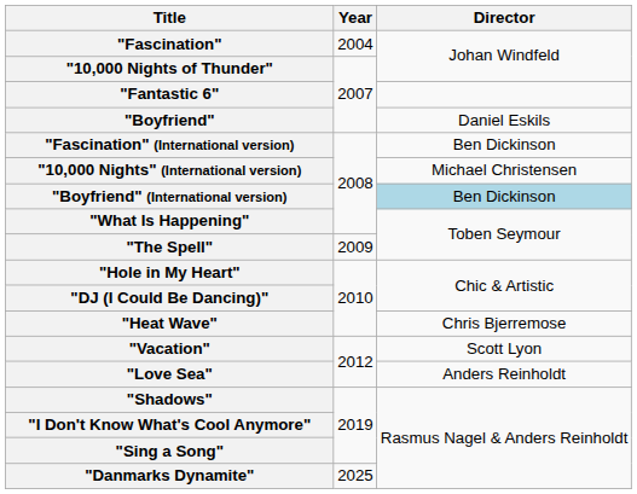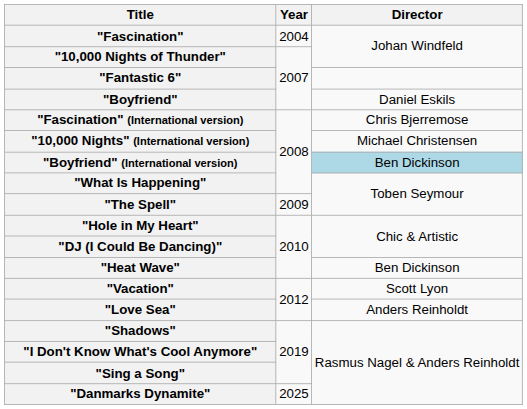"Fascination" (International version) | Director: Ben Dickinson -> Chris Bjerremose
"Heat Wave" | Director: Chris Bjerremose -> Ben Dickinson
